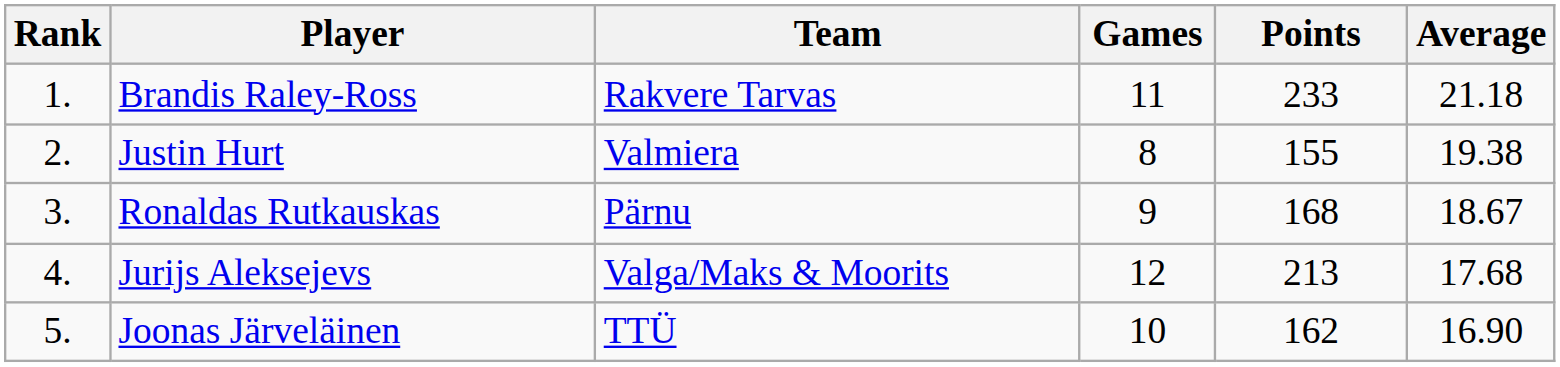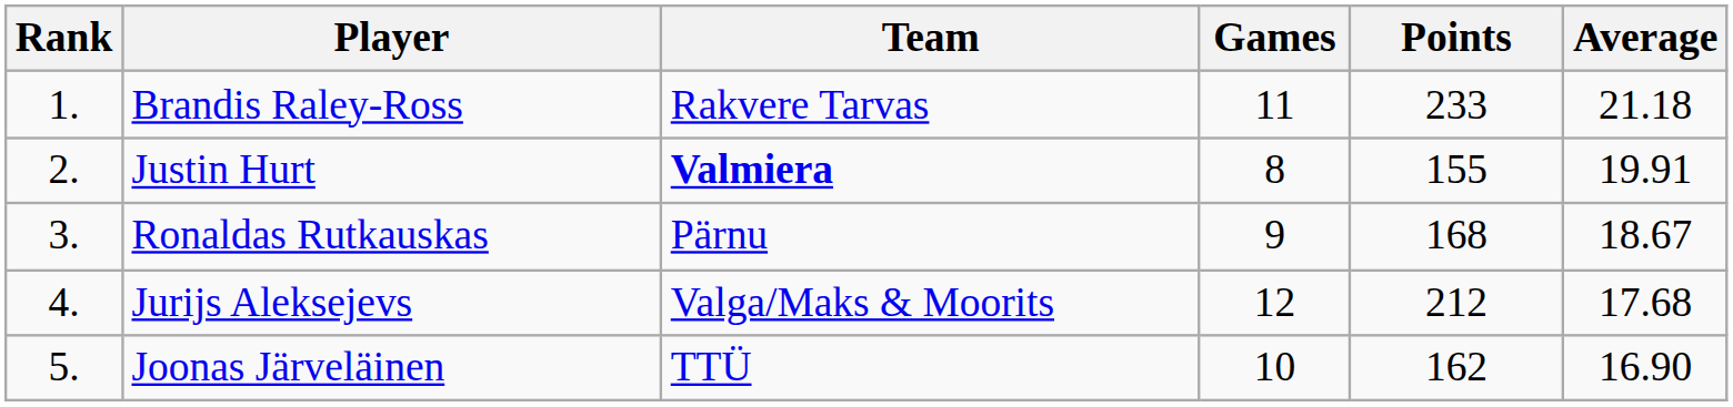Justin Hurt | Team: normal -> bold
Justin Hurt | Average: 19.38 -> 19.91
Jurijs Aleksejevs | Points: 213 -> 212
